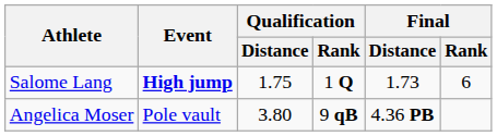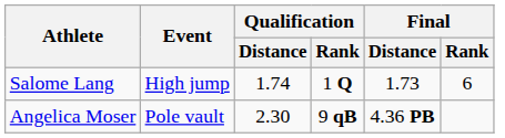Salome Lang | Event: bold -> normal
Salome Lang | Qualification / Distance: 1.75 -> 1.74
Angelica Moser | Qualification / Distance: 3.80 -> 2.30
